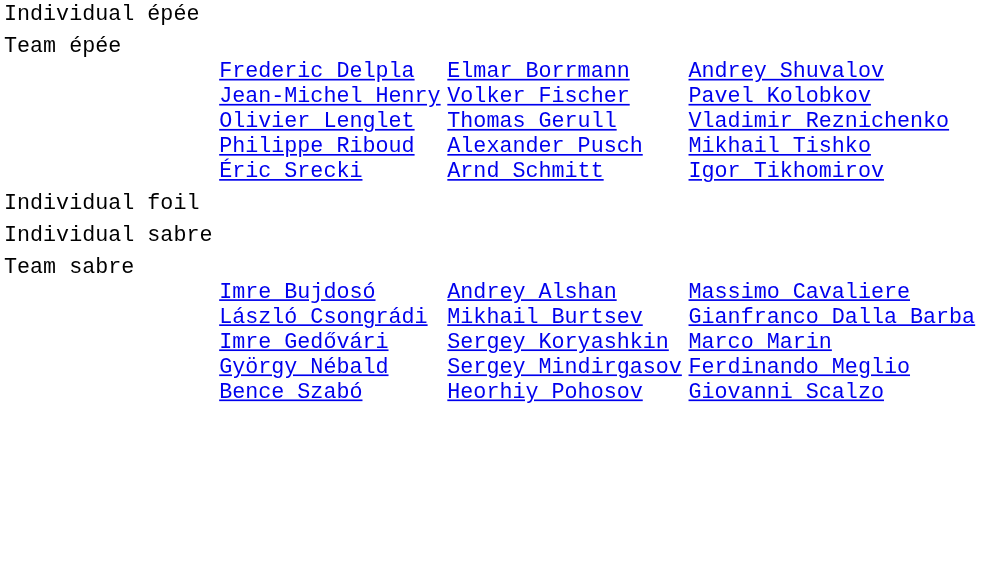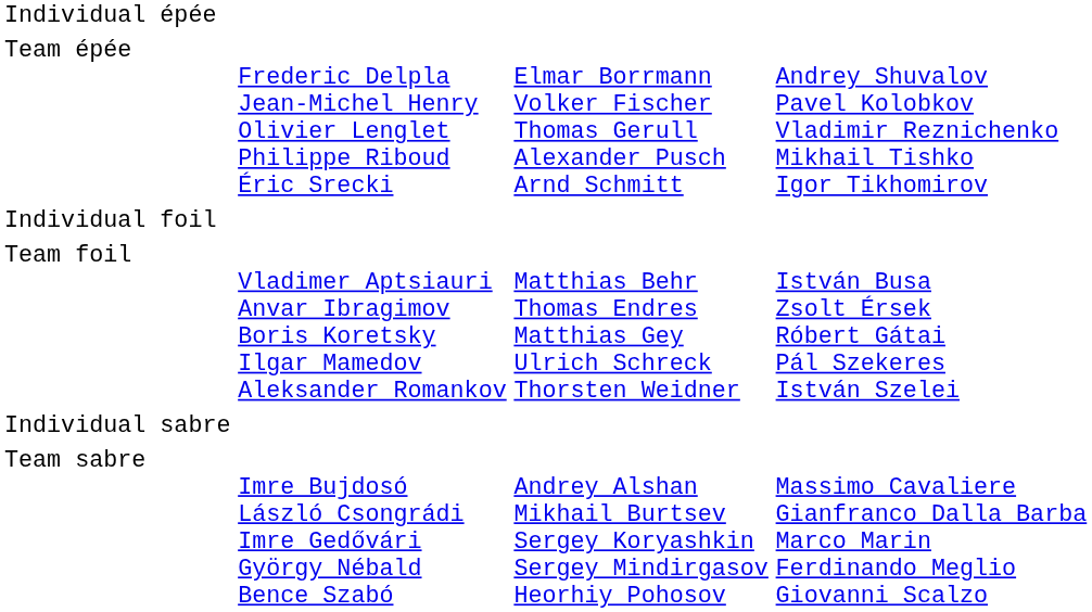+ row: Team foil | Vladimer Aptsiauri Anvar Ibragimov Boris Koretsky Ilgar Mamedov Aleksander Romankov | Matthias Behr Thomas Endres Matthias Gey Ulrich Schreck Thorsten Weidner | István Busa Zsolt Érsek Róbert Gátai Pál Szekeres István Szelei
